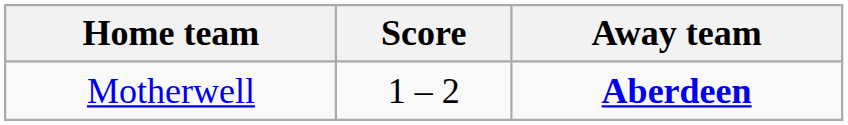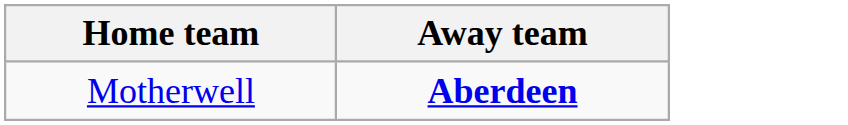- column: Score | 1 – 2
